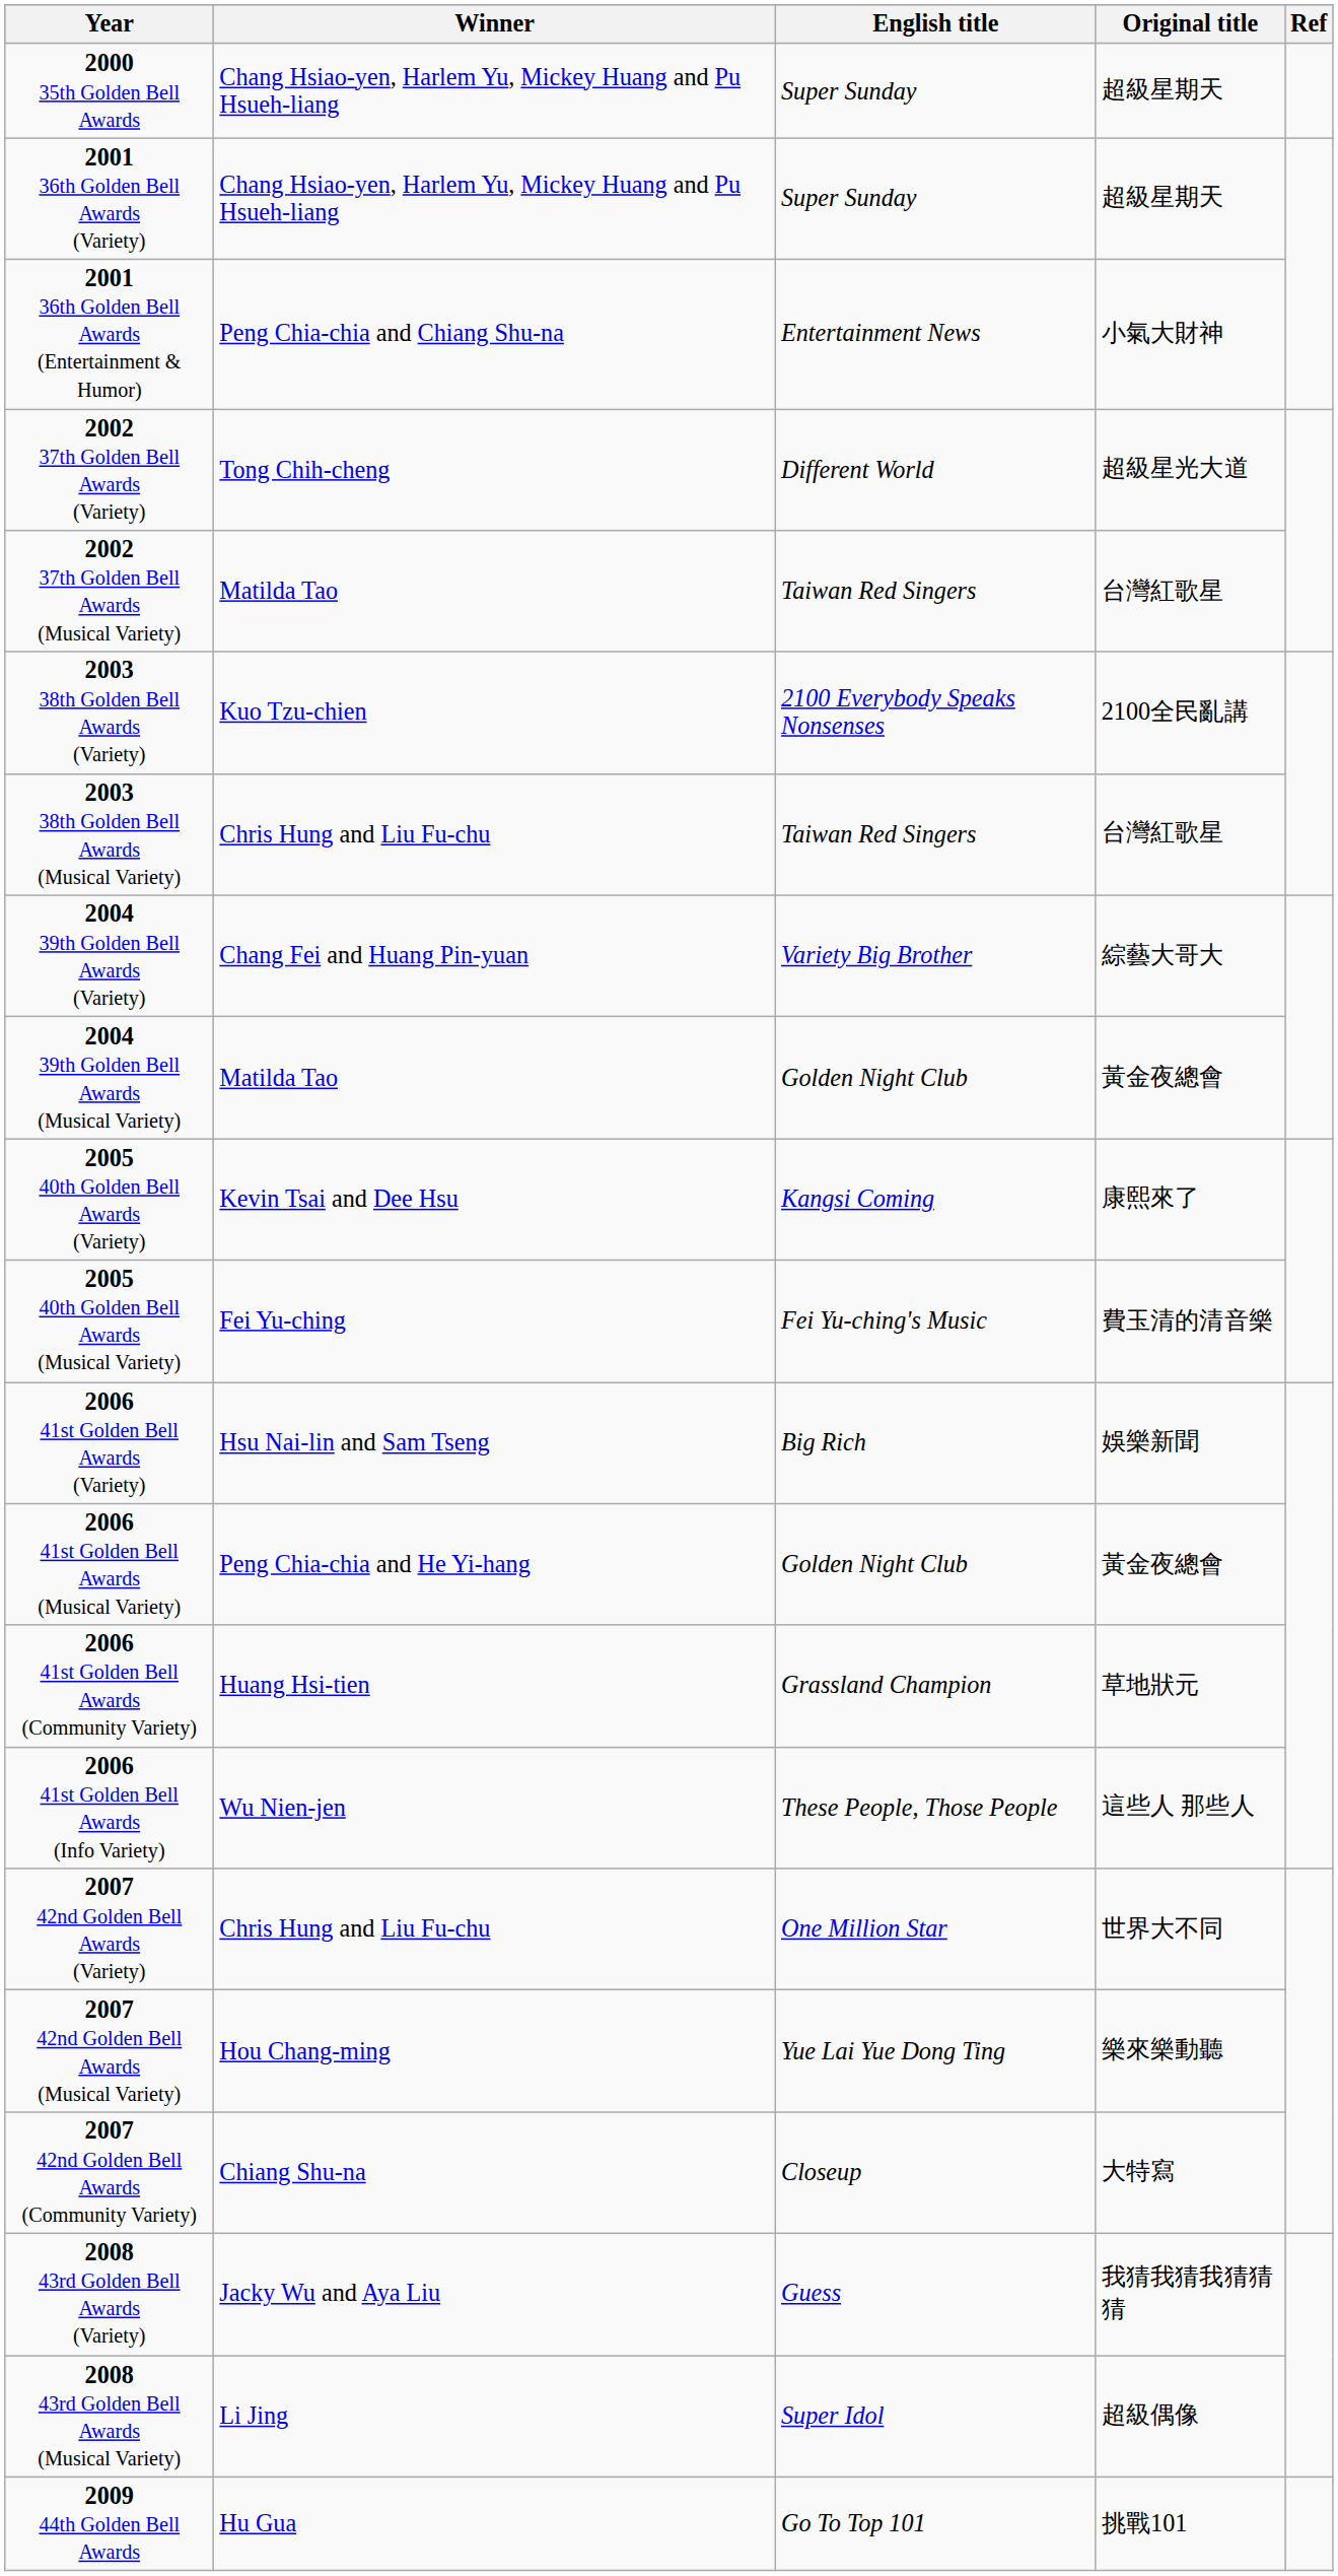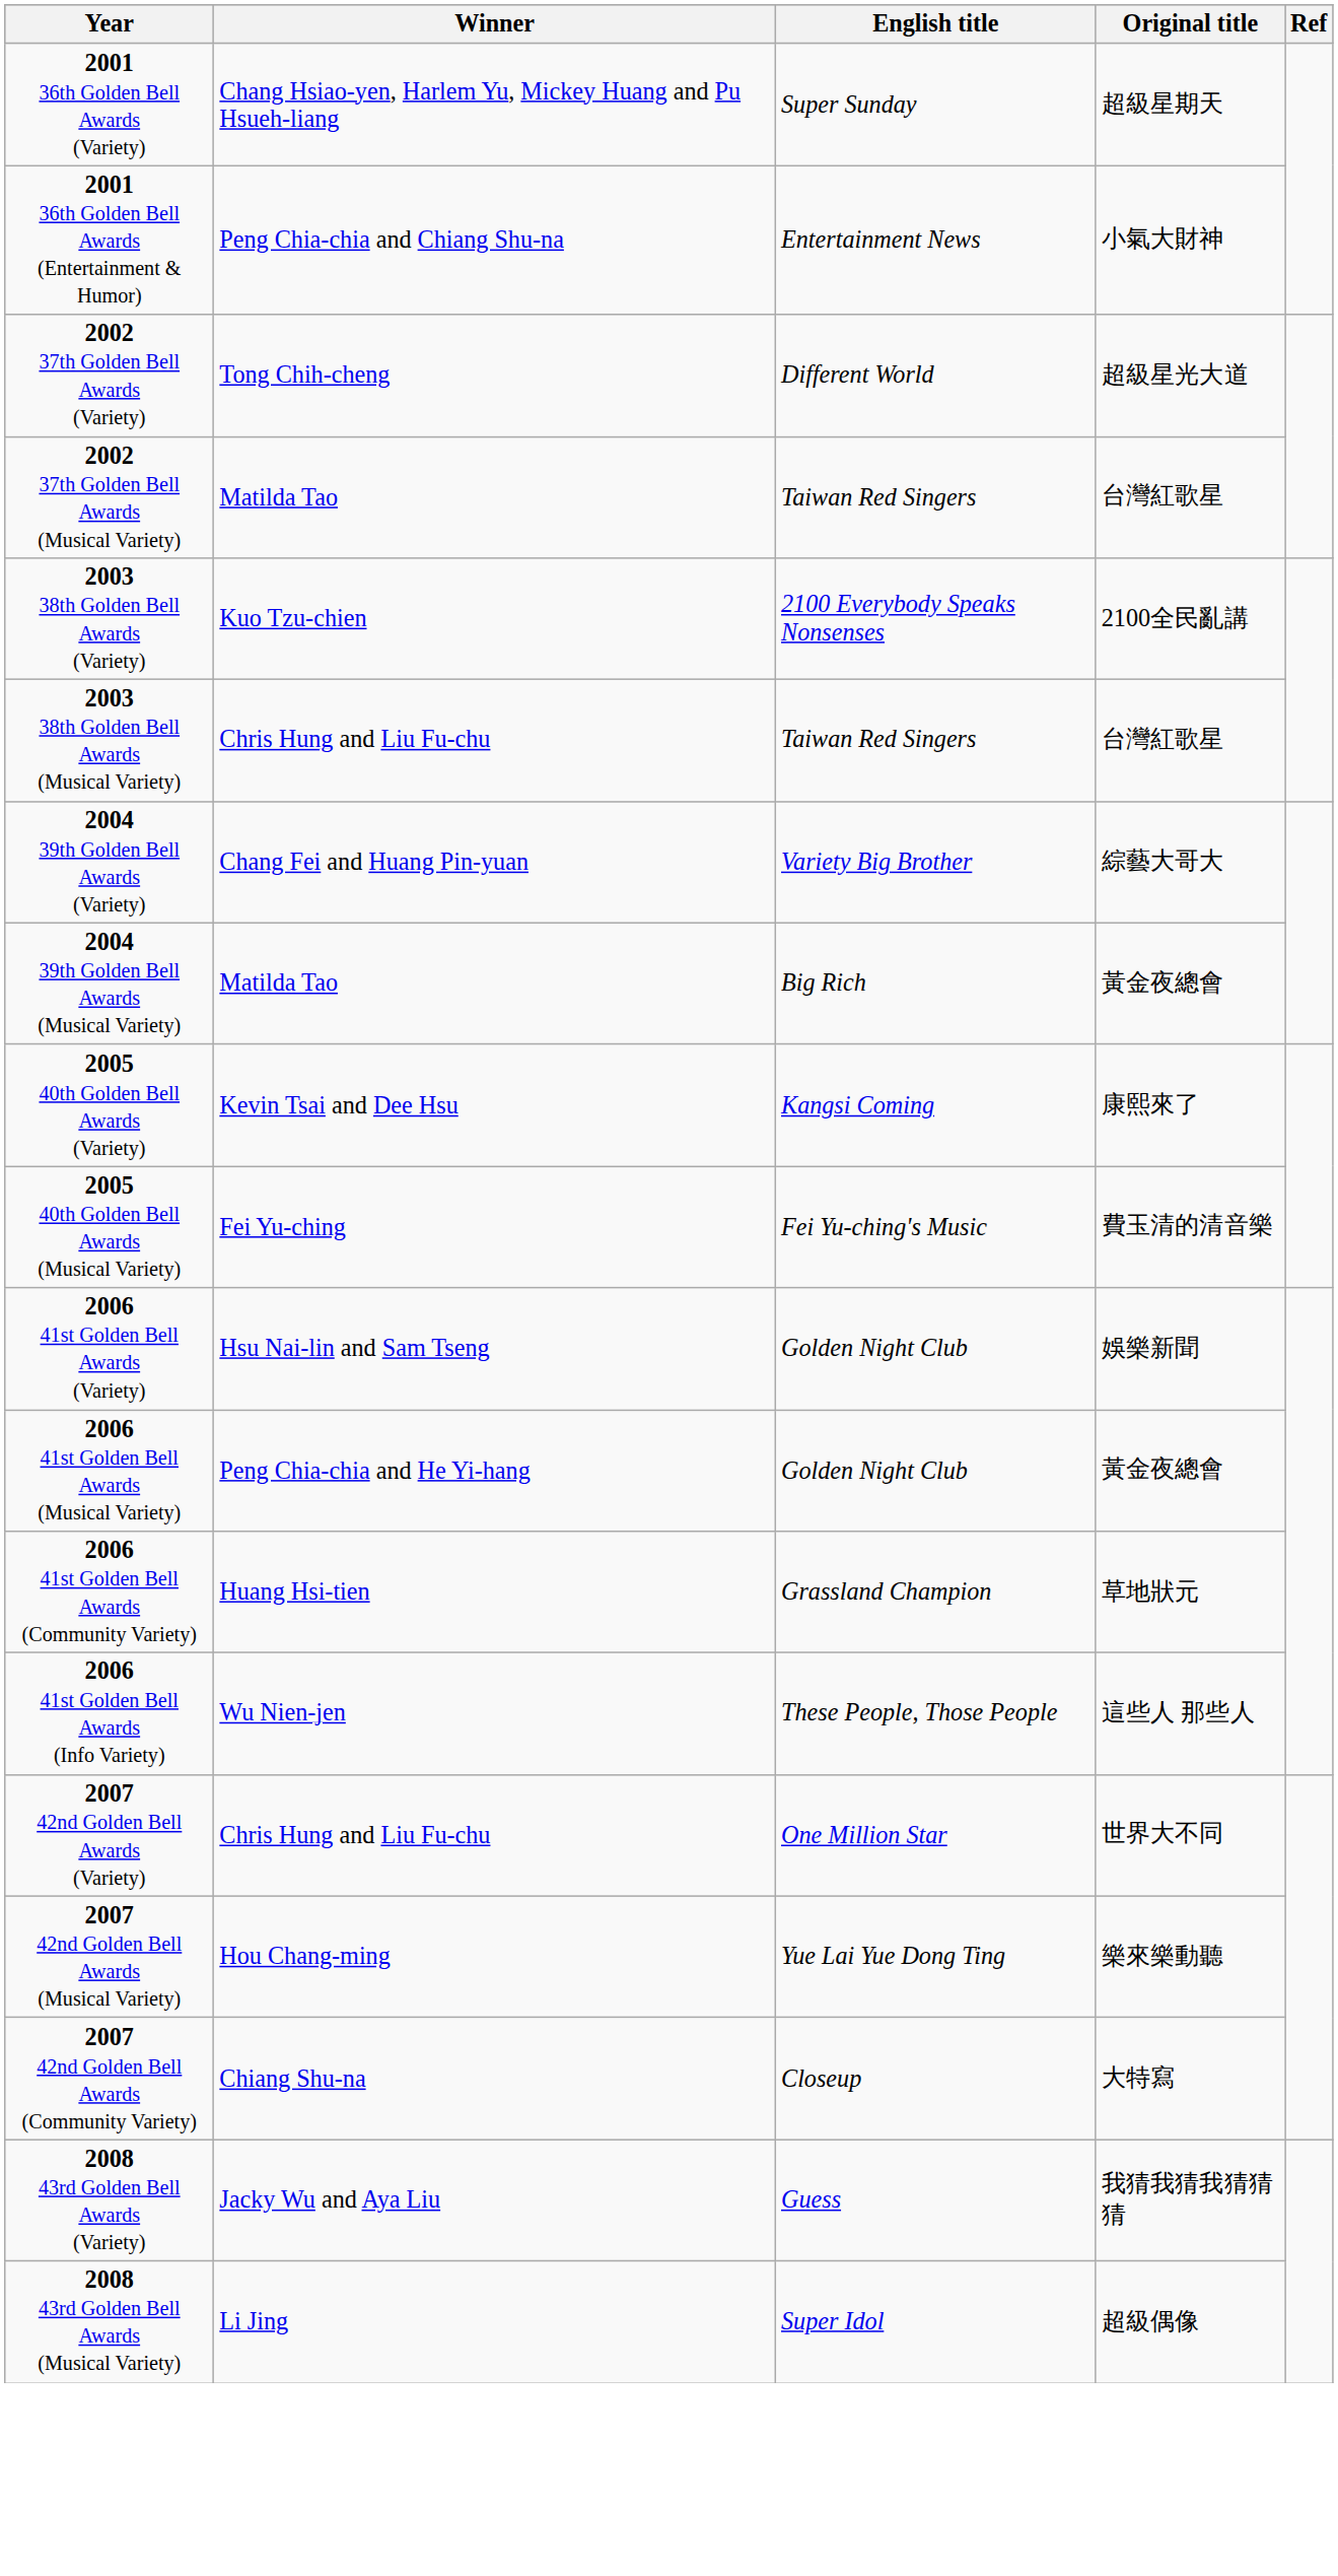- row: 2000 35th Golden Bell Awards | Chang Hsiao-yen, Harlem Yu, Mickey Huang and Pu Hsueh-liang | Super Sunday | 超級星期天
2004 39th Golden Bell Awards (Musical Variety) | English title: Golden Night Club -> Big Rich
2006 41st Golden Bell Awards (Variety) | English title: Big Rich -> Golden Night Club
- row: 2009 44th Golden Bell Awards | Hu Gua | Go To Top 101 | 挑戰101
